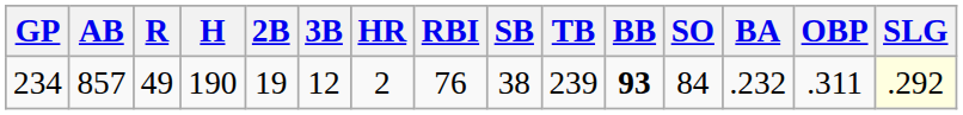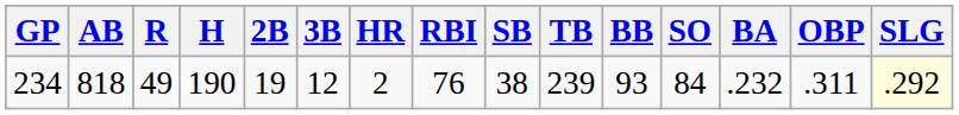234 | AB: 857 -> 818
234 | BB: bold -> normal
